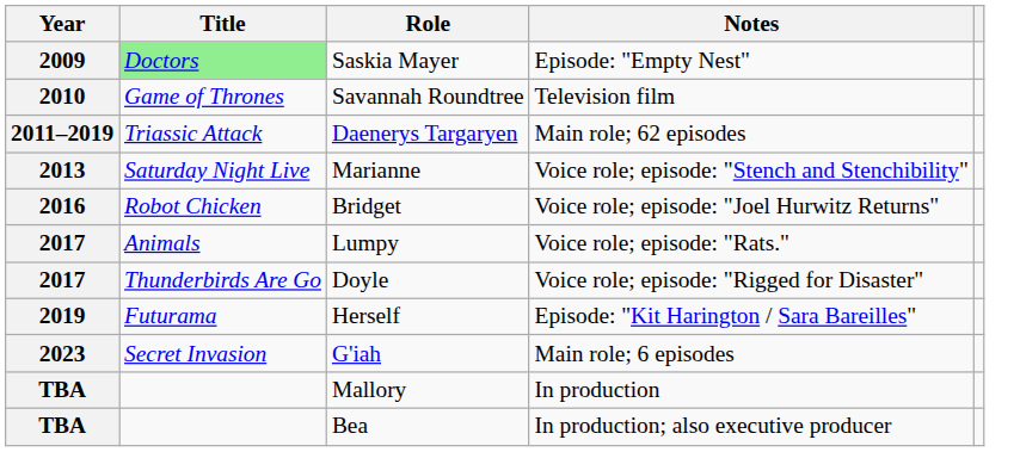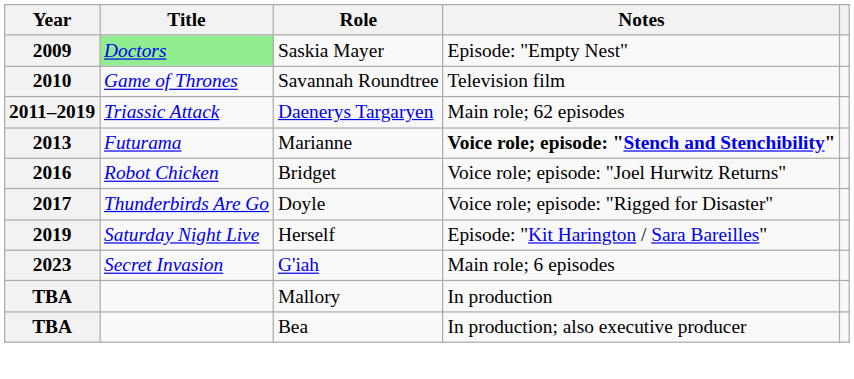Marianne | Title: Saturday Night Live -> Futurama
Marianne | Notes: normal -> bold
- row: 2017 | Animals | Lumpy | Voice role; episode: "Rats."
Herself | Title: Futurama -> Saturday Night Live
